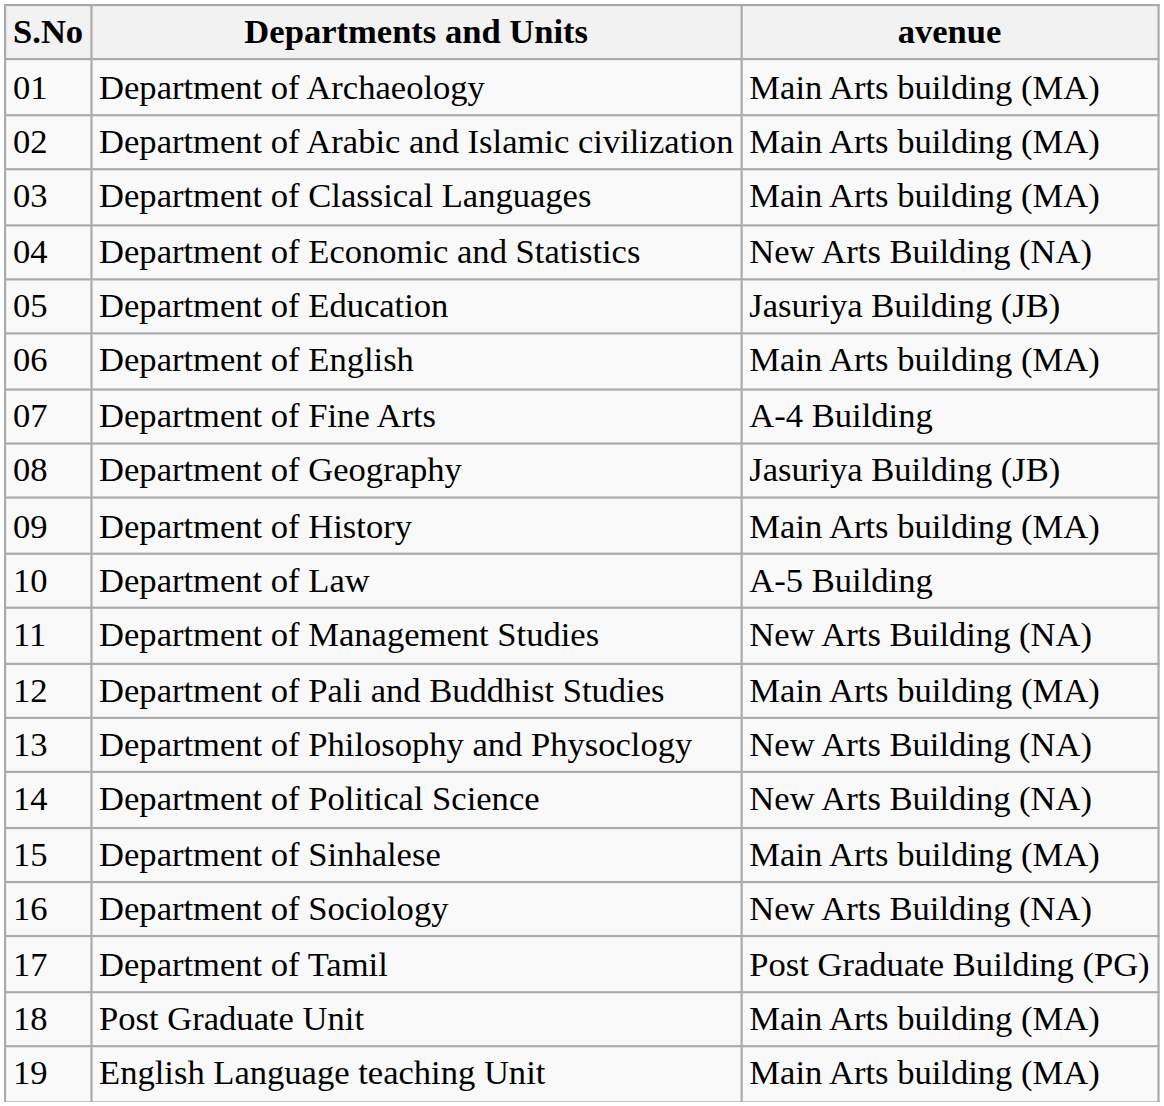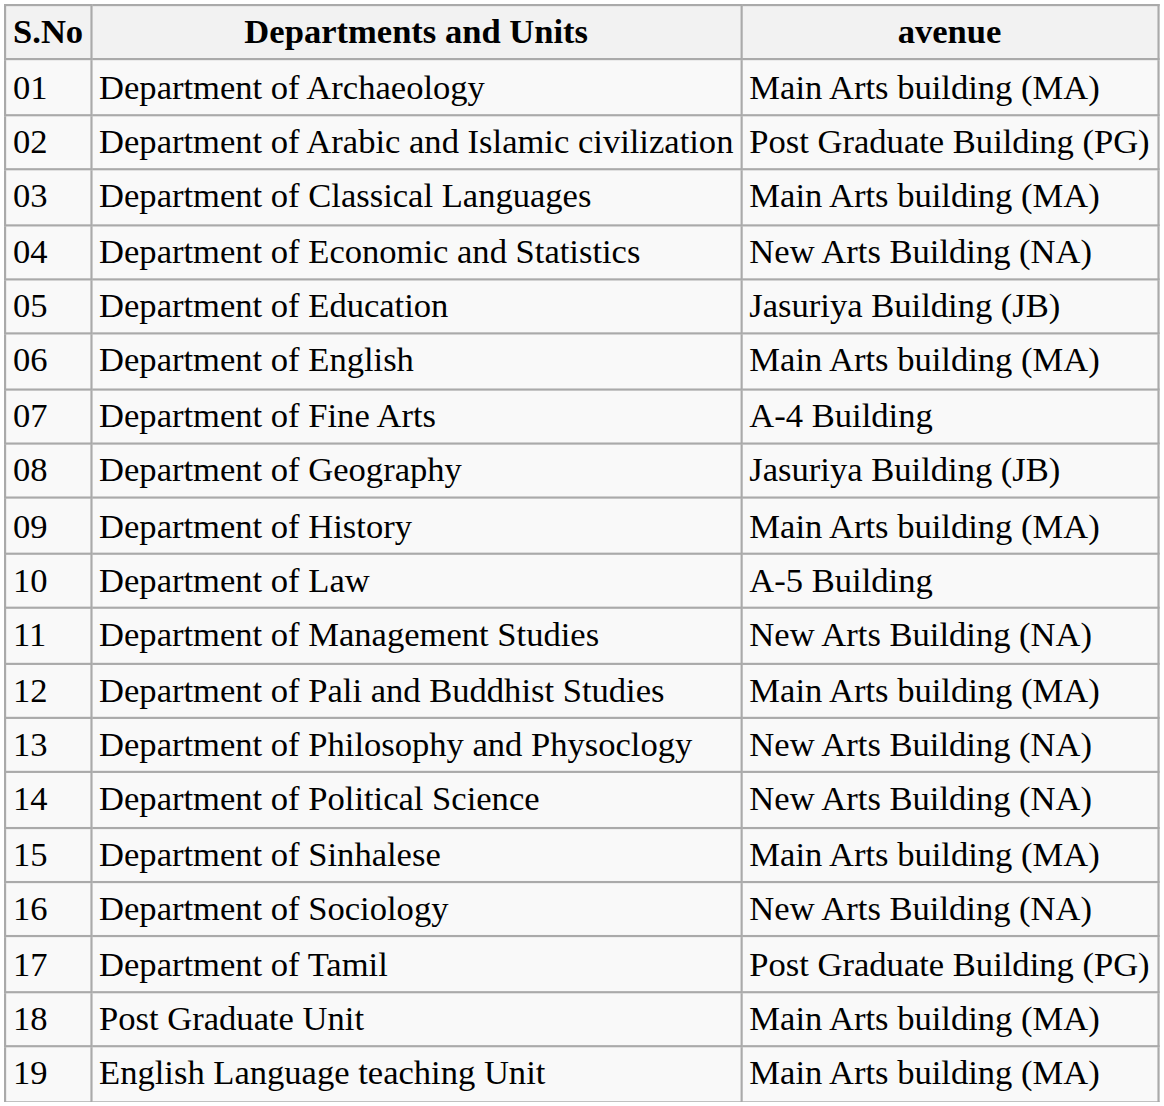Department of Arabic and Islamic civilization | avenue: Main Arts building (MA) -> Post Graduate Building (PG)
